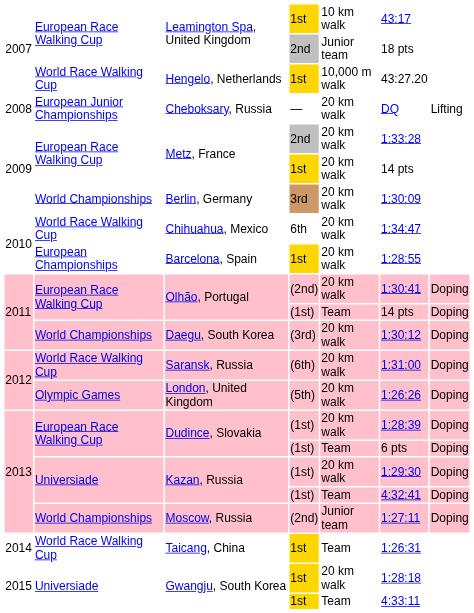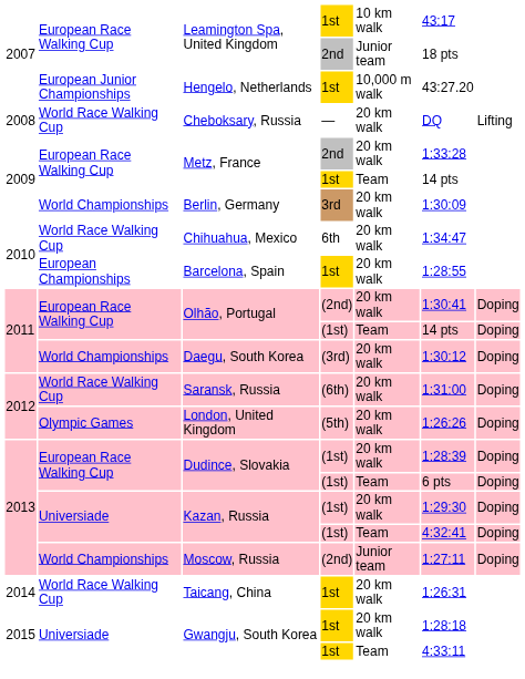Hengelo, Netherlands | column 2: World Race Walking Cup -> European Junior Championships
Cheboksary, Russia | column 2: European Junior Championships -> World Race Walking Cup
Metz, France / 1st | column 5: 20 km walk -> Team
Taicang, China | column 5: Team -> 20 km walk
